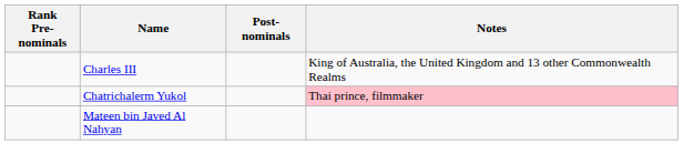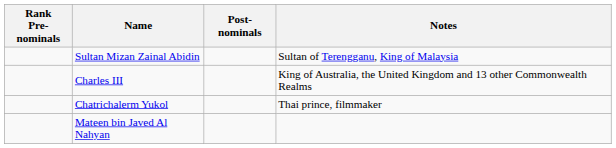+ row: Sultan Mizan Zainal Abidin | Sultan of Terengganu, King of Malaysia
Chatrichalerm Yukol | Notes: pink background -> no background
